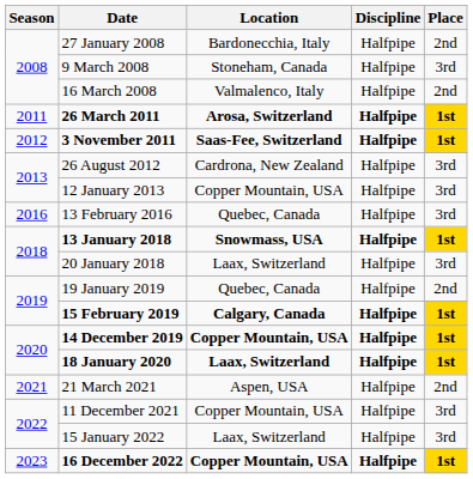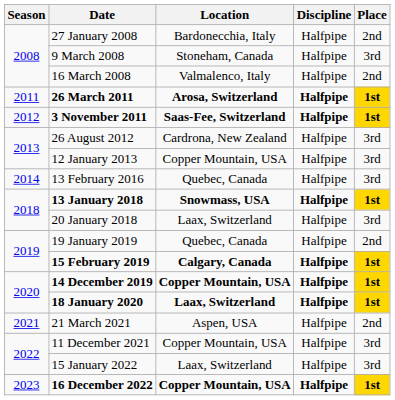13 February 2016 | Season: 2016 -> 2014
